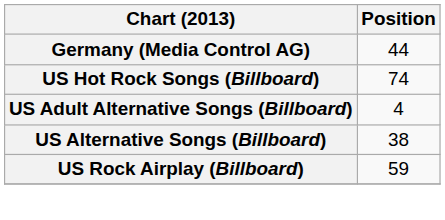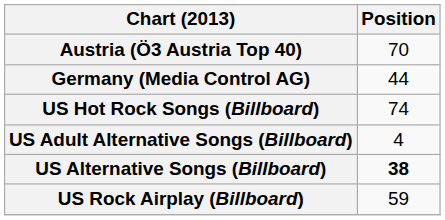+ row: Austria (Ö3 Austria Top 40) | 70
US Alternative Songs (Billboard) | Position: normal -> bold
